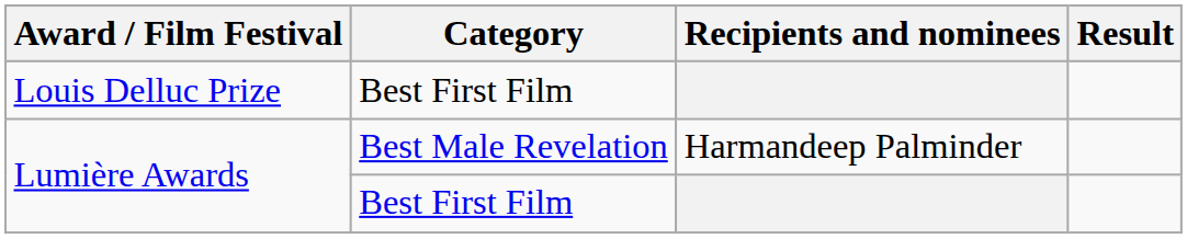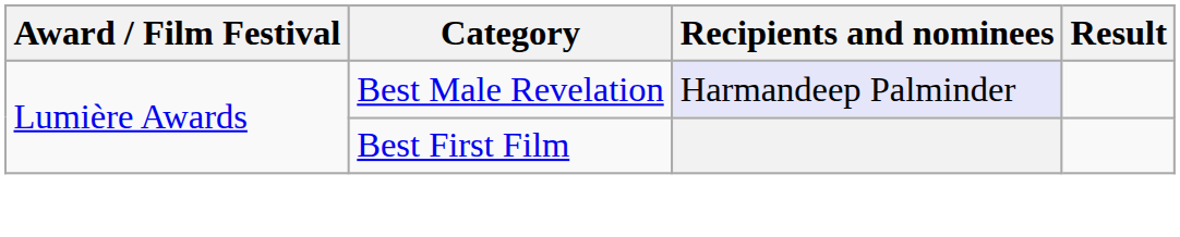- row: Louis Delluc Prize | Best First Film
Lumière Awards / Best Male Revelation | Recipients and nominees: no background -> lavender background
